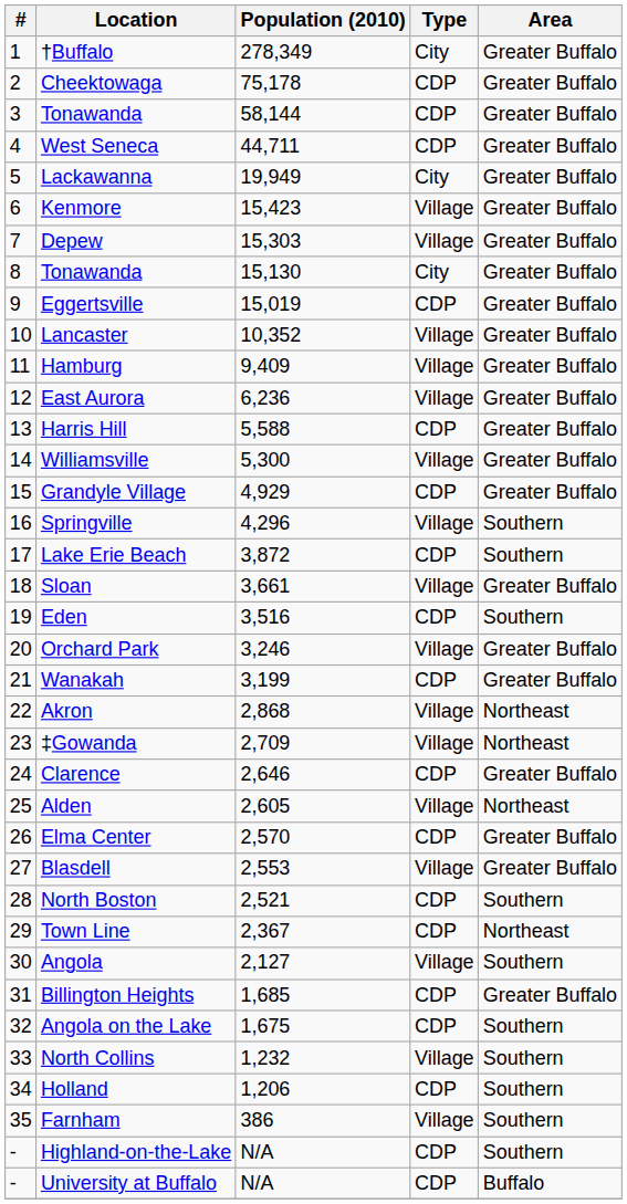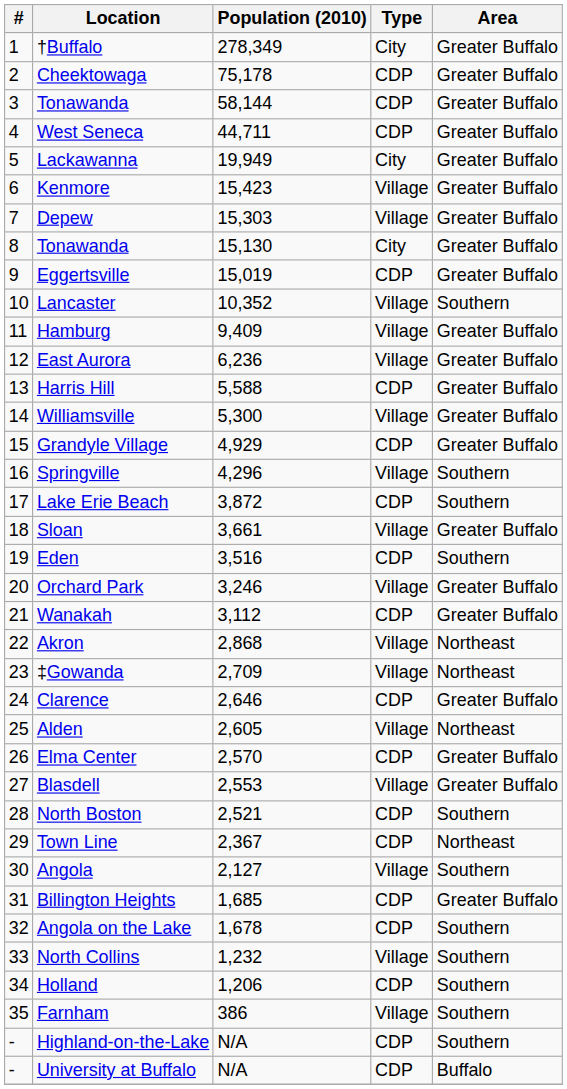Lancaster | Area: Greater Buffalo -> Southern
Wanakah | Population (2010): 3,199 -> 3,112
Angola on the Lake | Population (2010): 1,675 -> 1,678
